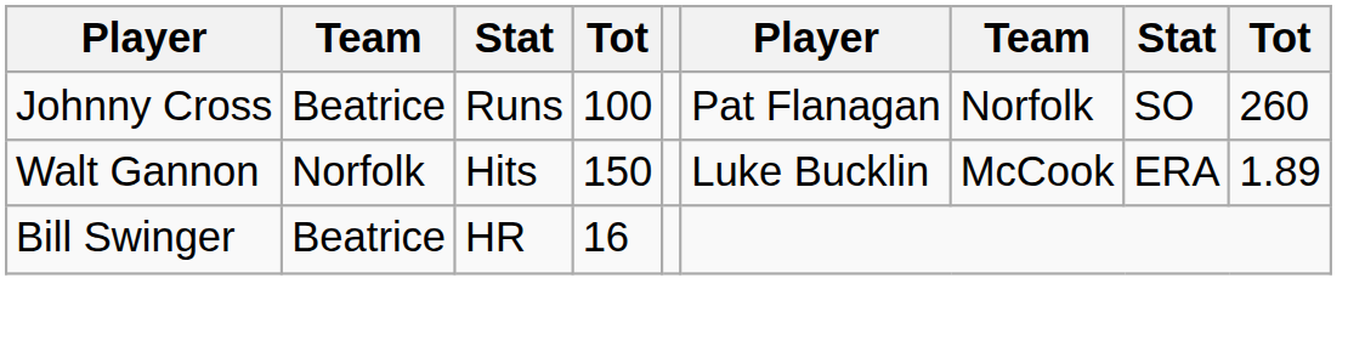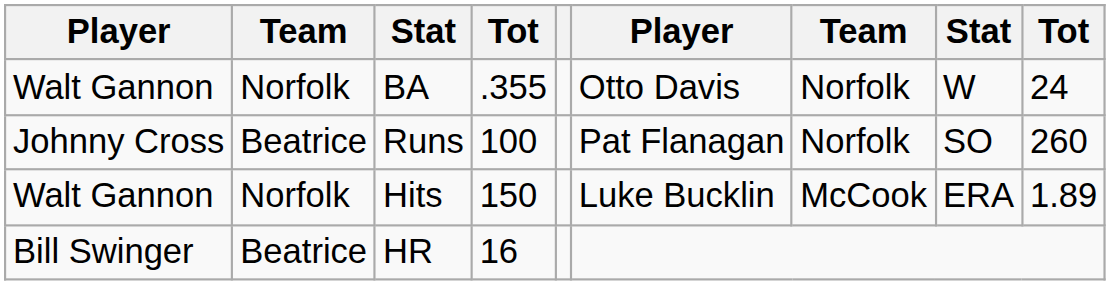+ row: Walt Gannon | Norfolk | BA | .355 | Otto Davis | Norfolk | W | 24
